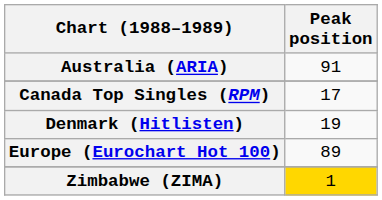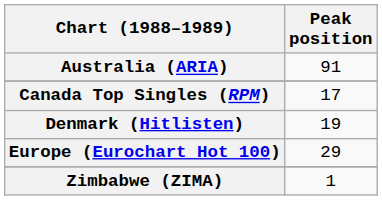Europe (Eurochart Hot 100) | Peak position: 89 -> 29
Zimbabwe (ZIMA) | Peak position: gold background -> no background
